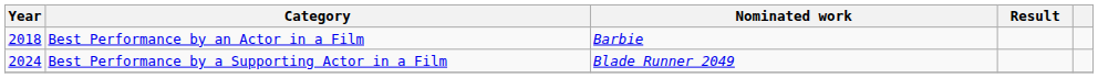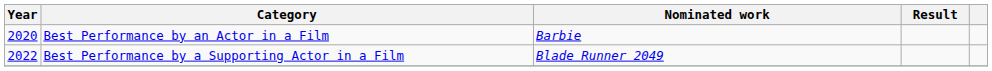Best Performance by an Actor in a Film | Year: 2018 -> 2020
Best Performance by a Supporting Actor in a Film | Year: 2024 -> 2022
